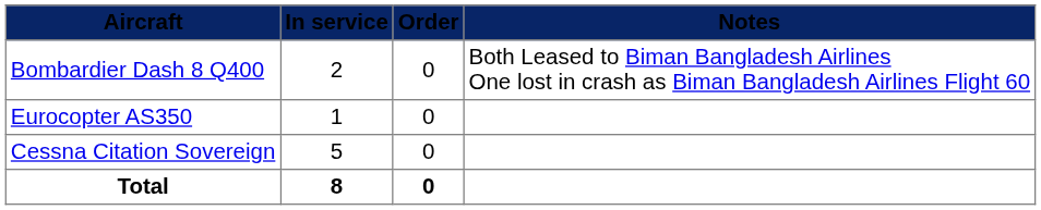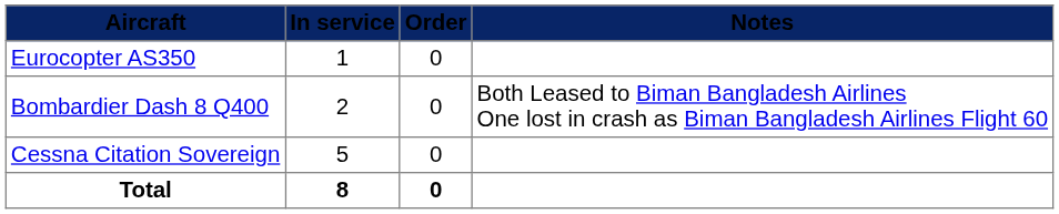rows swapped: Eurocopter AS350 <-> Bombardier Dash 8 Q400
